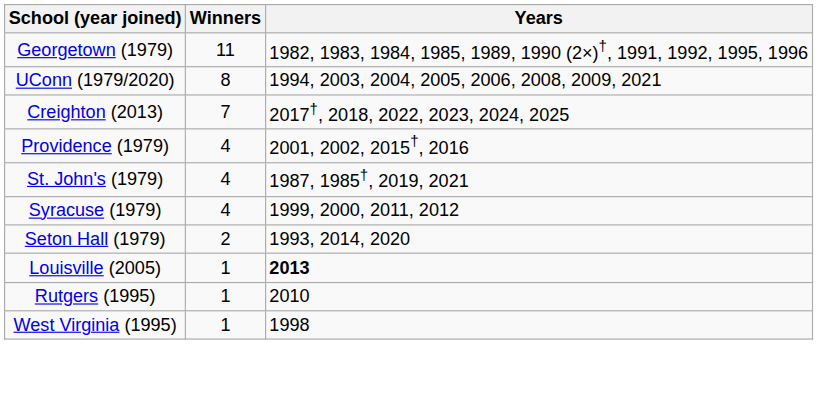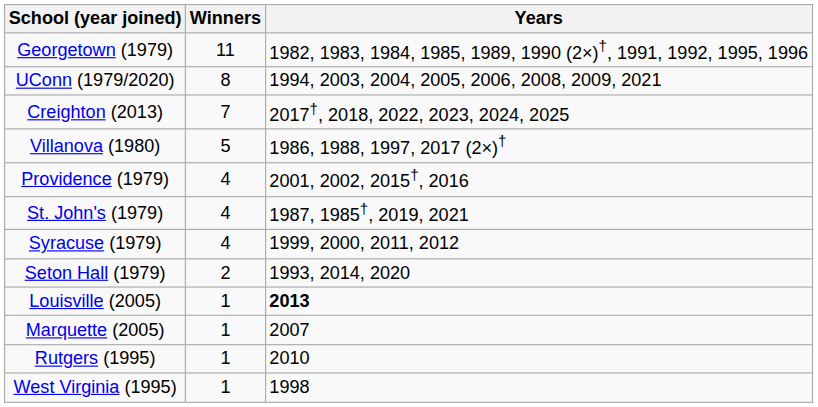+ row: Villanova (1980) | 5 | 1986, 1988, 1997, 2017 (2×)†
+ row: Marquette (2005) | 1 | 2007
